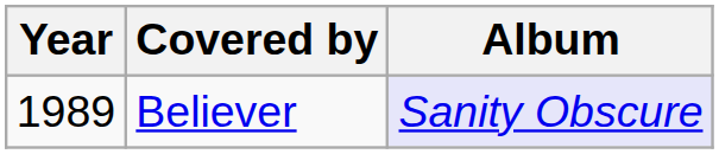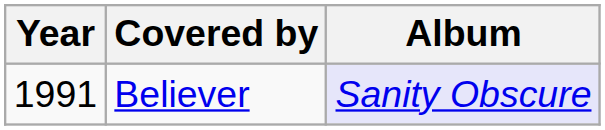Believer | Year: 1989 -> 1991
